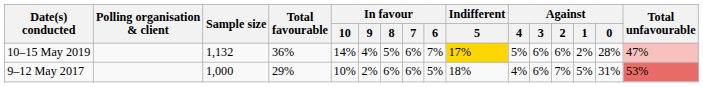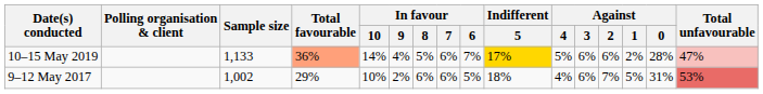10–15 May 2019 | Sample size: 1,132 -> 1,133
10–15 May 2019 | Total favourable: no background -> lightsalmon background
9–12 May 2017 | Sample size: 1,000 -> 1,002
